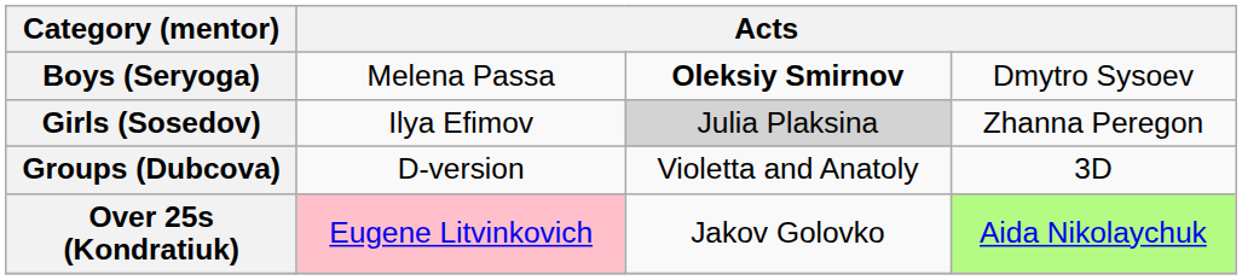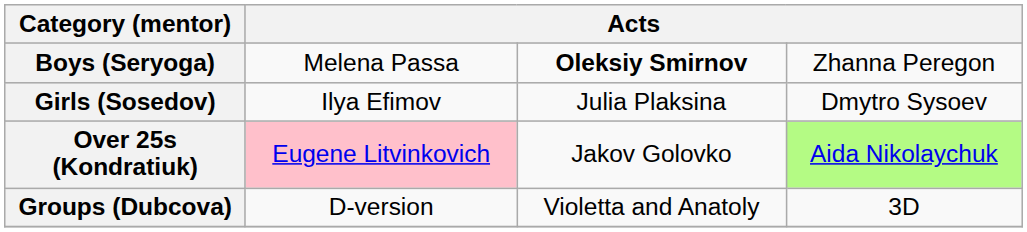Boys (Seryoga) | column 4: Dmytro Sysoev -> Zhanna Peregon
Girls (Sosedov) | column 3: lightgrey background -> no background
Girls (Sosedov) | column 4: Zhanna Peregon -> Dmytro Sysoev
rows swapped: Over 25s (Kondratiuk) <-> Groups (Dubcova)
